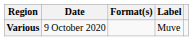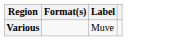- column: Date | 9 October 2020
